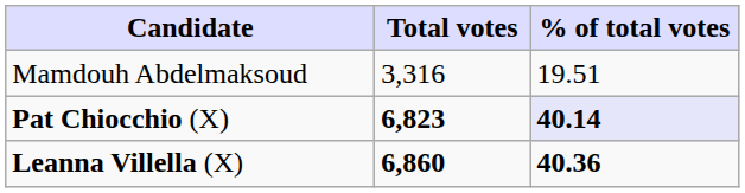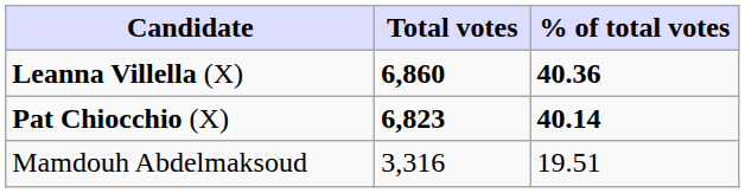rows swapped: Leanna Villella (X) <-> Mamdouh Abdelmaksoud
Pat Chiocchio (X) | % of total votes: lavender background -> no background
